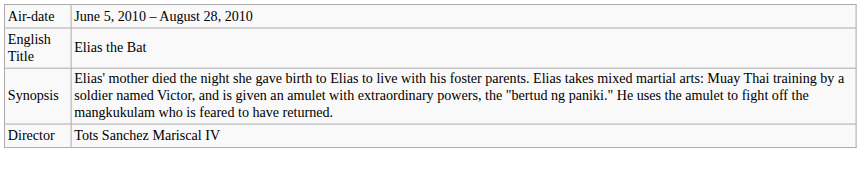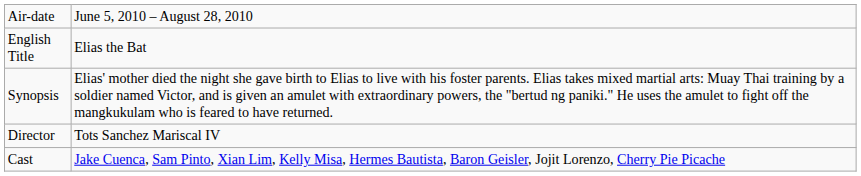+ row: Cast | Jake Cuenca, Sam Pinto, Xian Lim, Kelly Misa, Hermes Bautista, Baron Geisler, Jojit Lorenzo, Cherry Pie Picache
